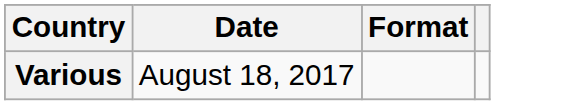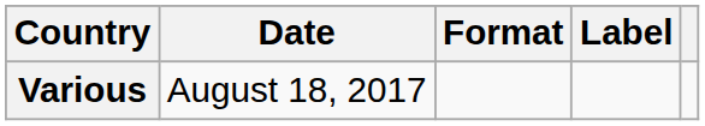+ column: Label
